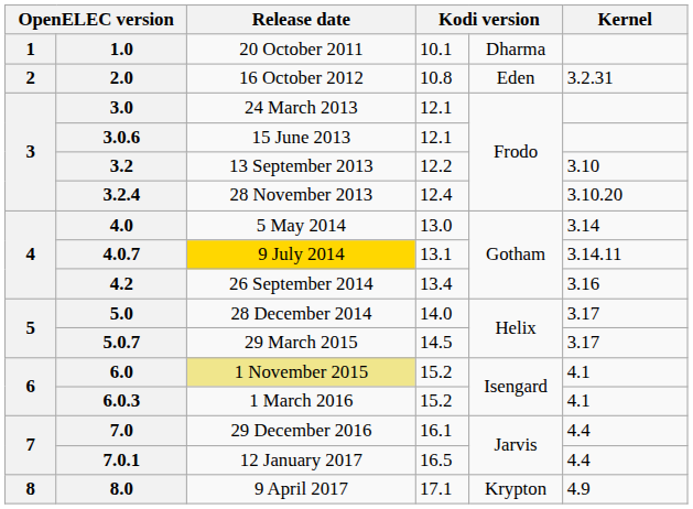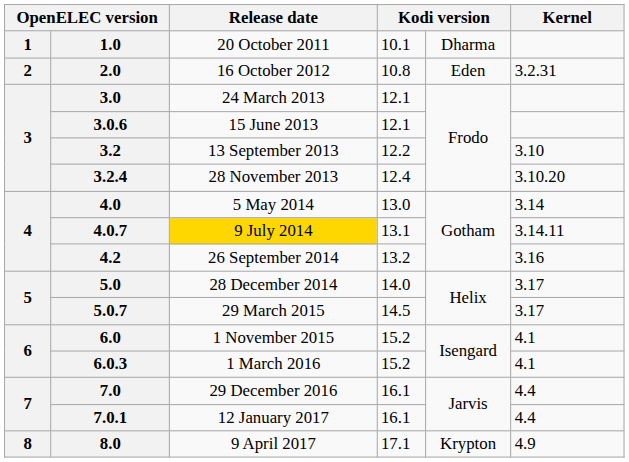4.2 | column 4: 13.4 -> 13.2
6.0 | Release date: khaki background -> no background
7.0.1 | column 4: 16.5 -> 16.1
